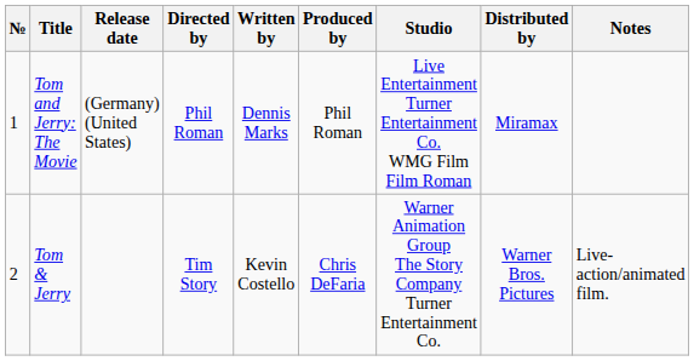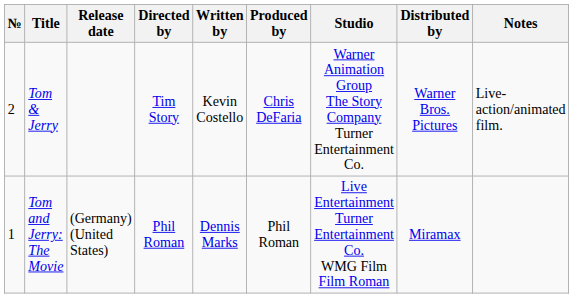rows swapped: Tom and Jerry: The Movie <-> Tom & Jerry
